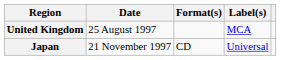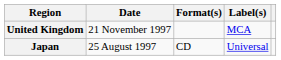United Kingdom | Date: 25 August 1997 -> 21 November 1997
Japan | Date: 21 November 1997 -> 25 August 1997
